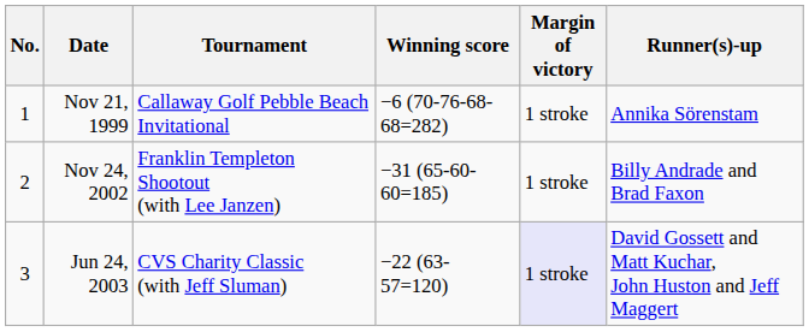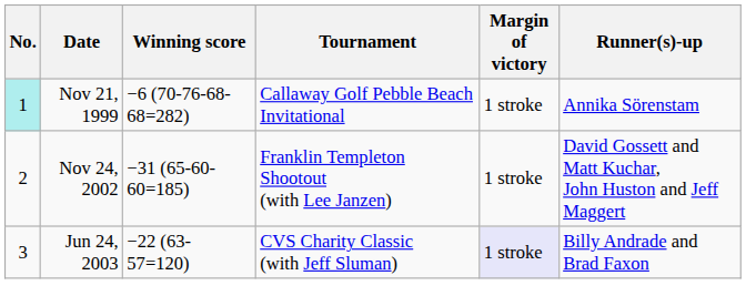columns swapped: Tournament <-> Winning score
Nov 21, 1999 | No.: no background -> paleturquoise background
Nov 24, 2002 | Runner(s)-up: Billy Andrade and Brad Faxon -> David Gossett and Matt Kuchar, John Huston and Jeff Maggert
Jun 24, 2003 | Runner(s)-up: David Gossett and Matt Kuchar, John Huston and Jeff Maggert -> Billy Andrade and Brad Faxon
